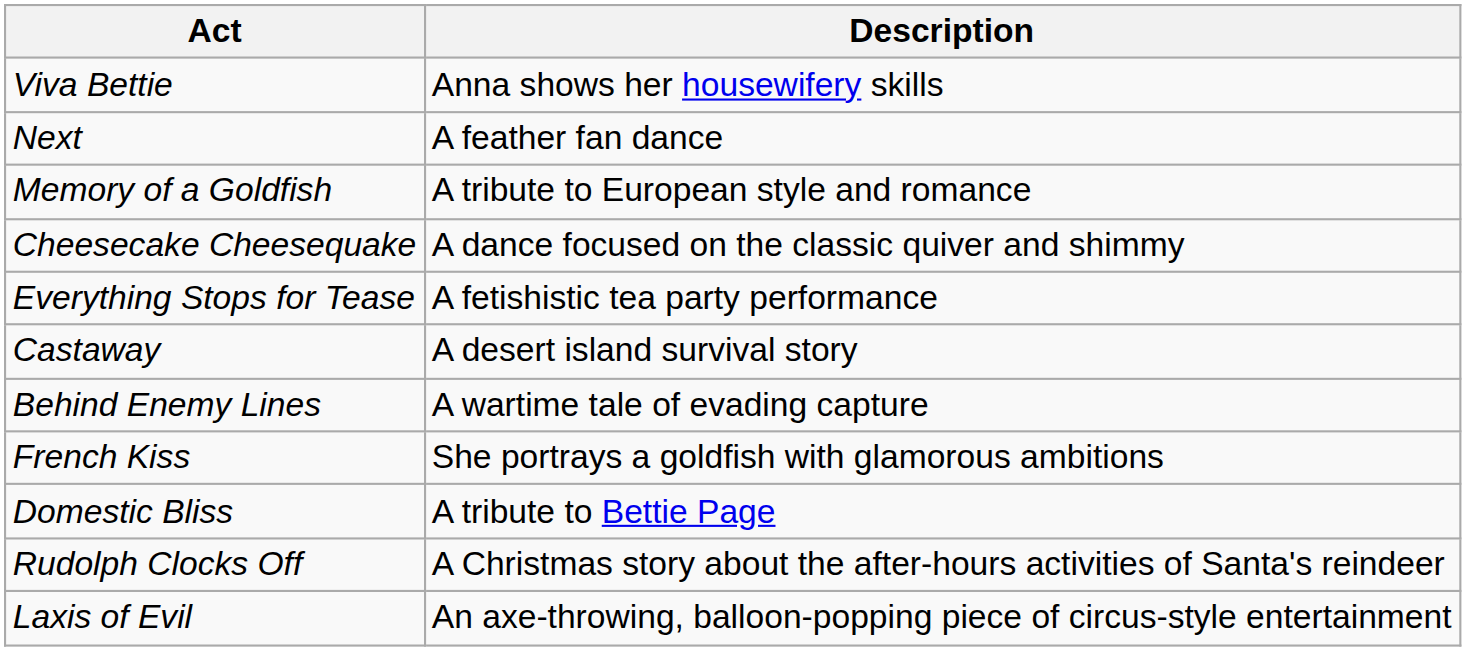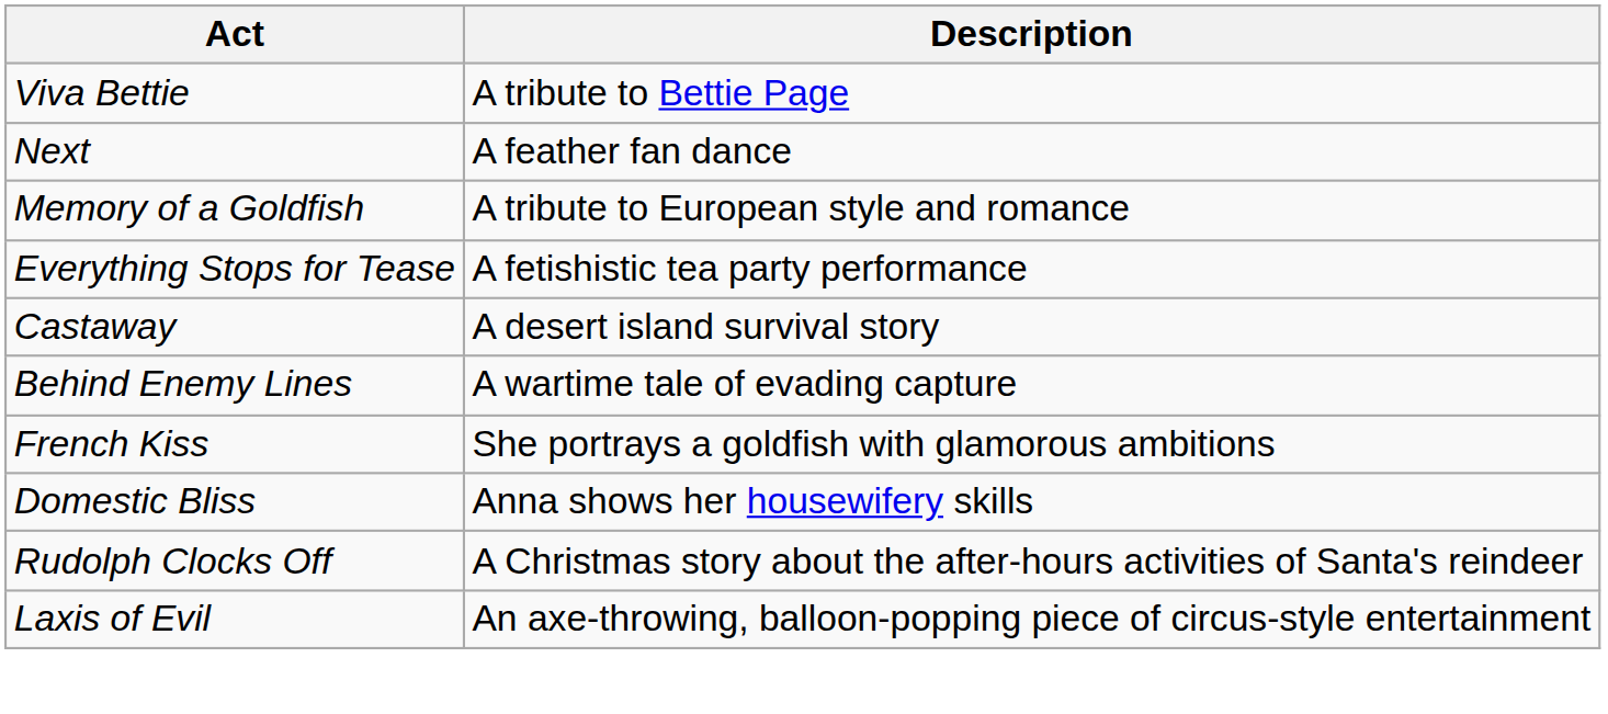Viva Bettie | Description: Anna shows her housewifery skills -> A tribute to Bettie Page
- row: Cheesecake Cheesequake | A dance focused on the classic quiver and shimmy
Domestic Bliss | Description: A tribute to Bettie Page -> Anna shows her housewifery skills
